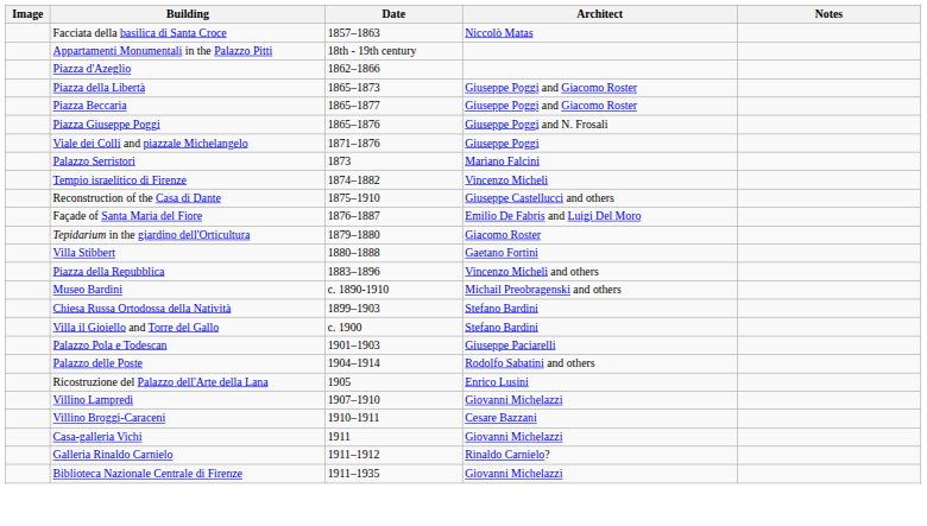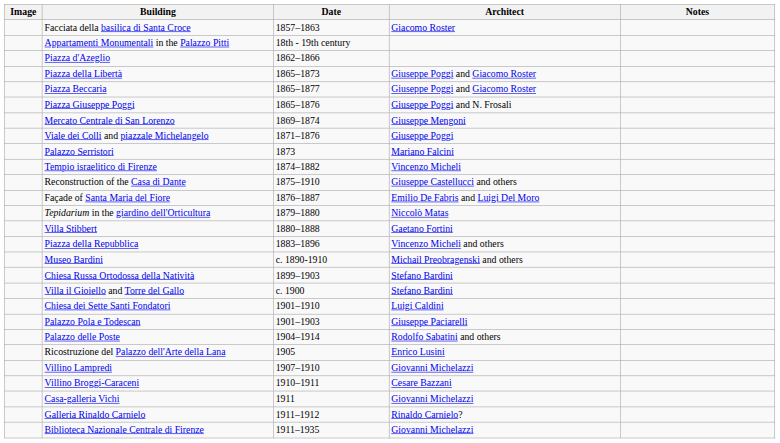Facciata della basilica di Santa Croce | Architect: Niccolò Matas -> Giacomo Roster
+ row: Mercato Centrale di San Lorenzo | 1869–1874 | Giuseppe Mengoni
Tepidarium in the giardino dell'Orticultura | Architect: Giacomo Roster -> Niccolò Matas
+ row: Chiesa dei Sette Santi Fondatori | 1901–1910 | Luigi Caldini
